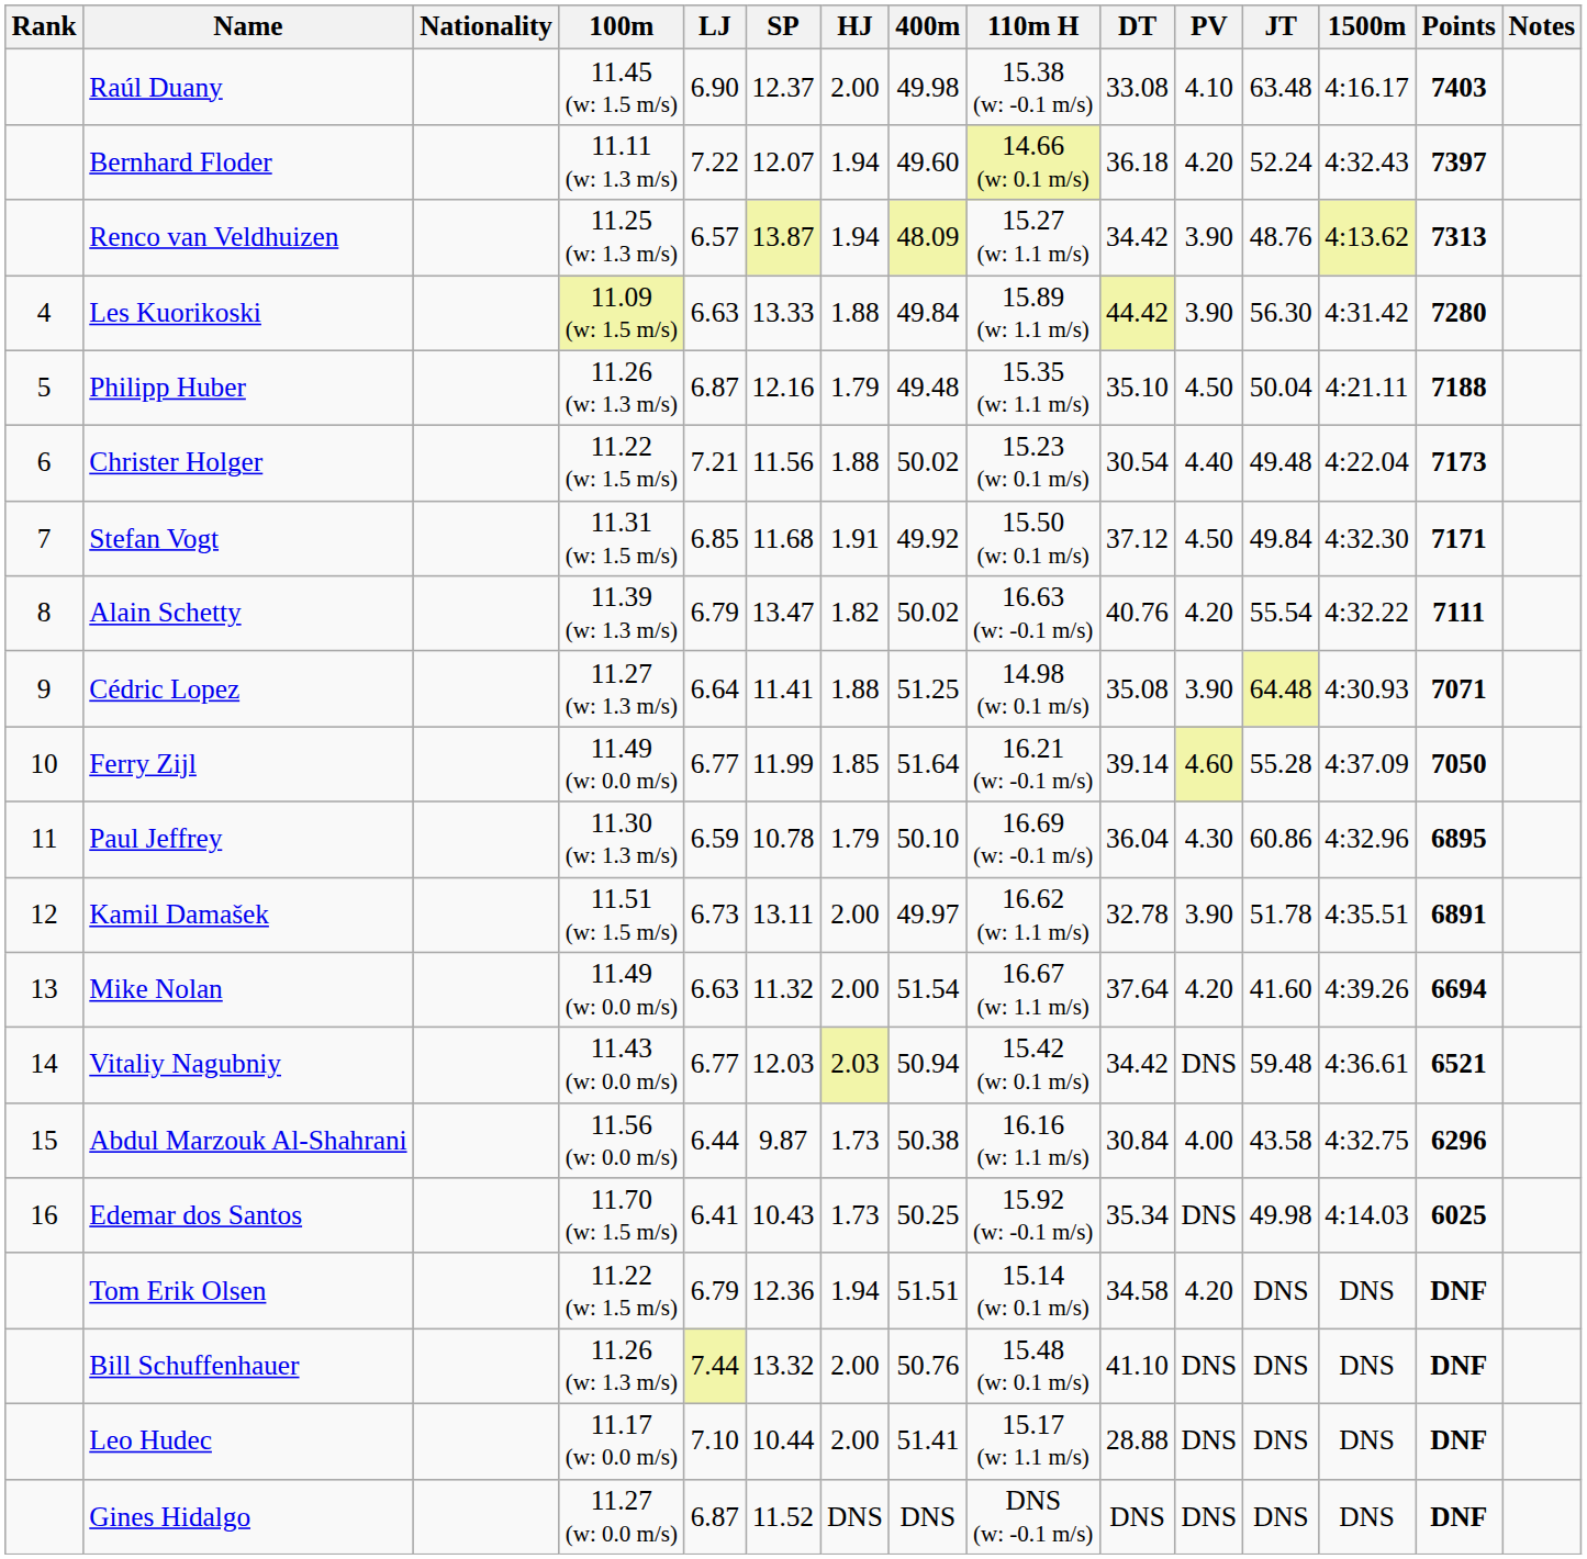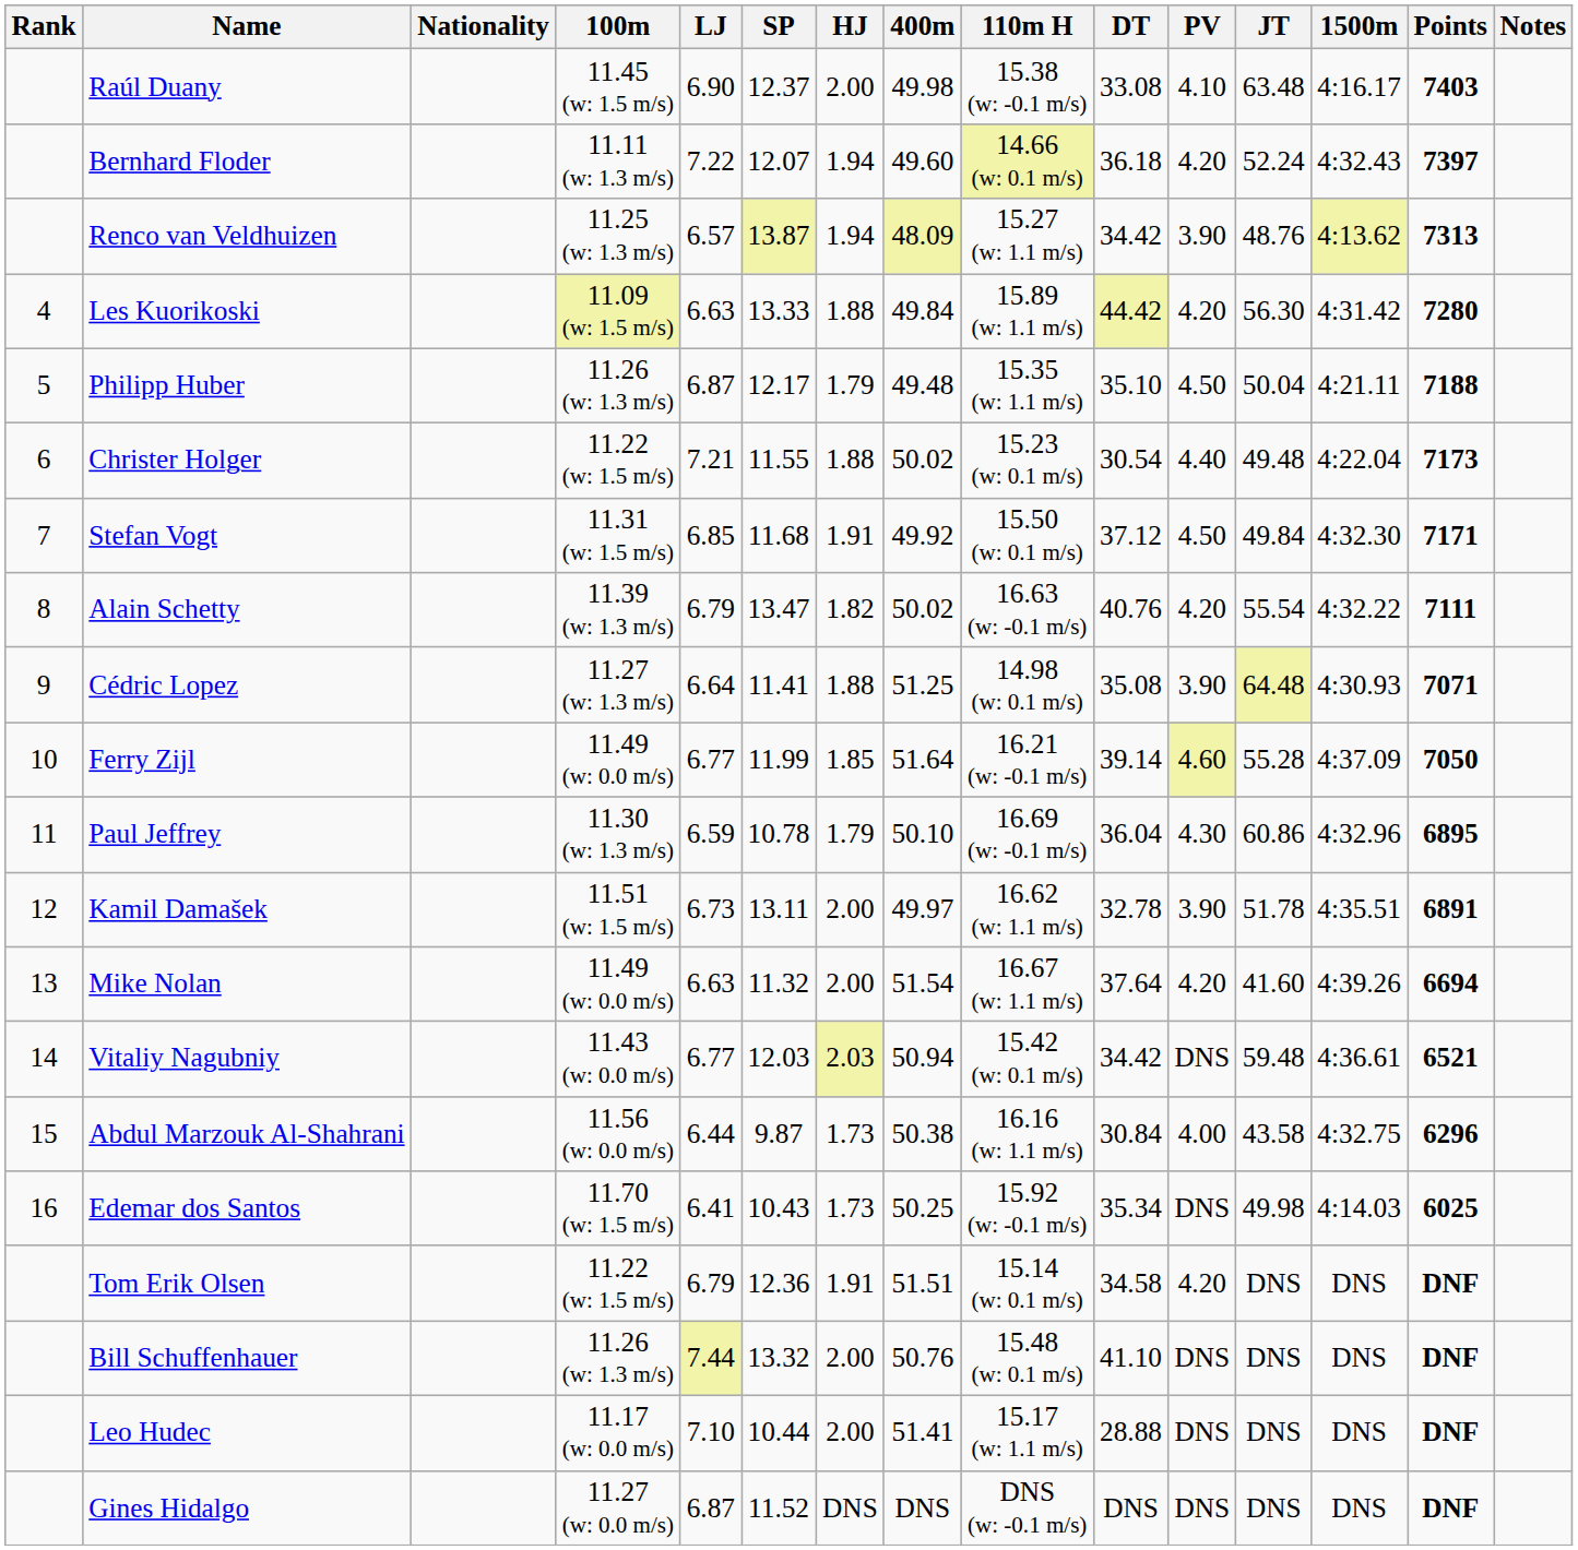Les Kuorikoski | PV: 3.90 -> 4.20
Philipp Huber | SP: 12.16 -> 12.17
Christer Holger | SP: 11.56 -> 11.55
Tom Erik Olsen | HJ: 1.94 -> 1.91
